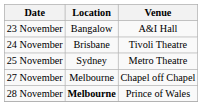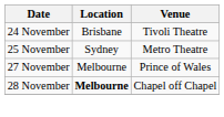- row: 23 November | Bangalow | A&I Hall
27 November | Venue: Chapel off Chapel -> Prince of Wales
28 November | Venue: Prince of Wales -> Chapel off Chapel
